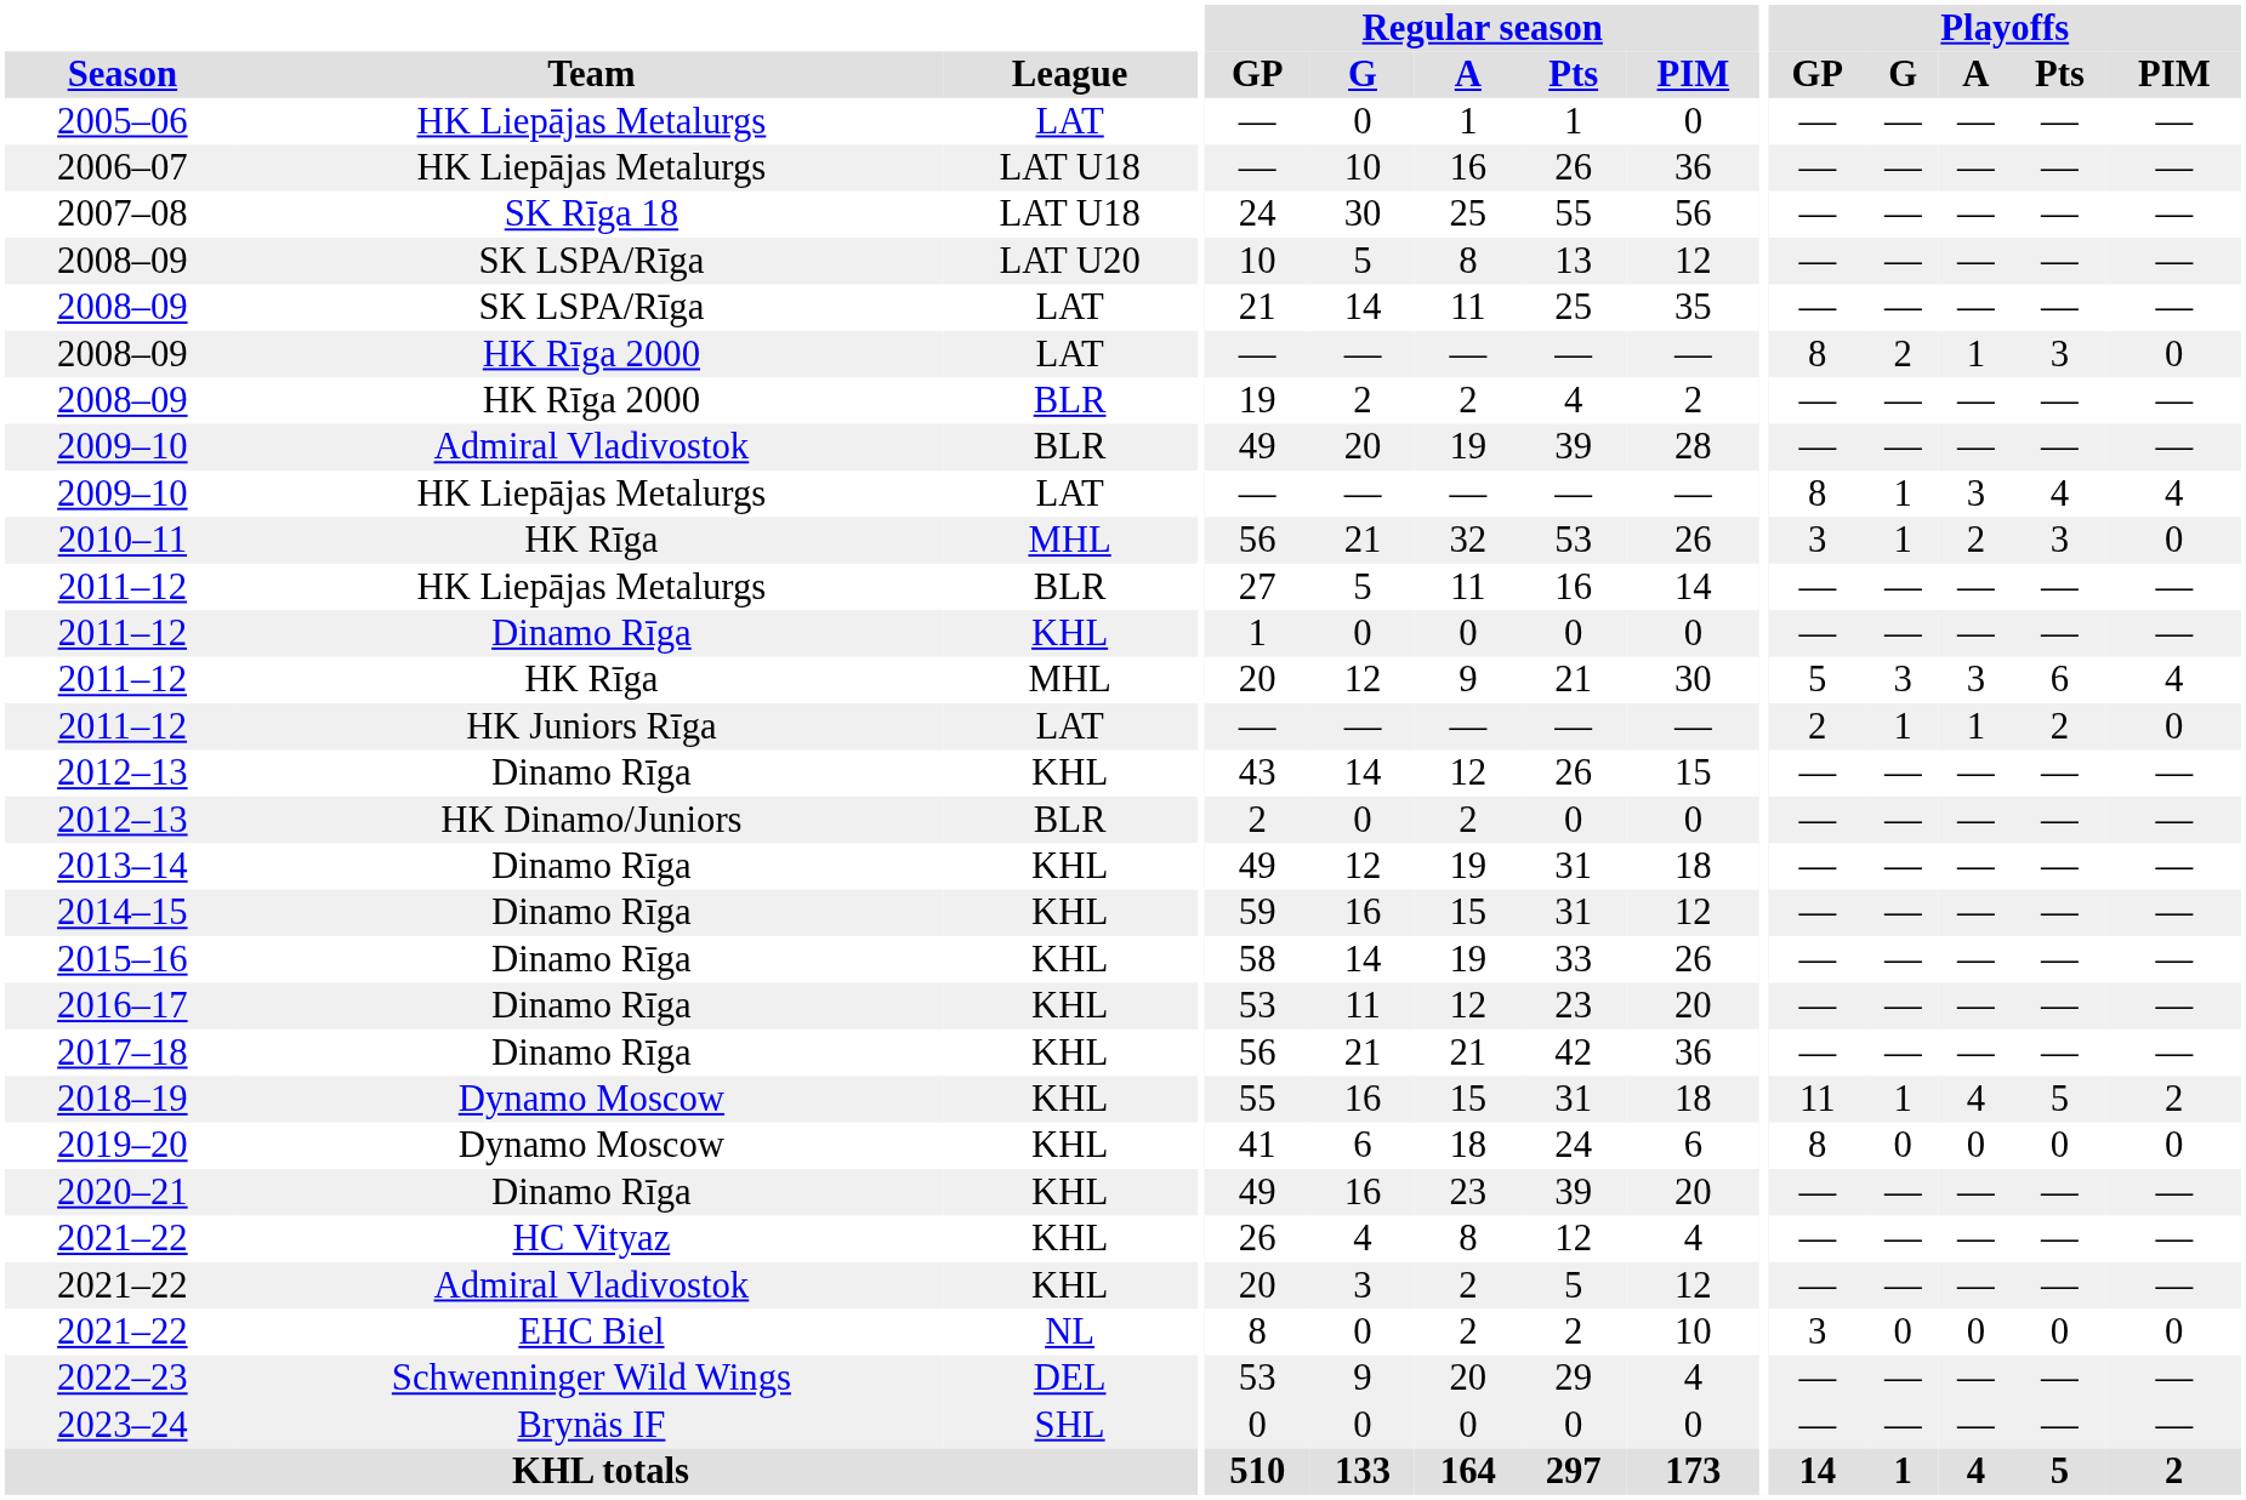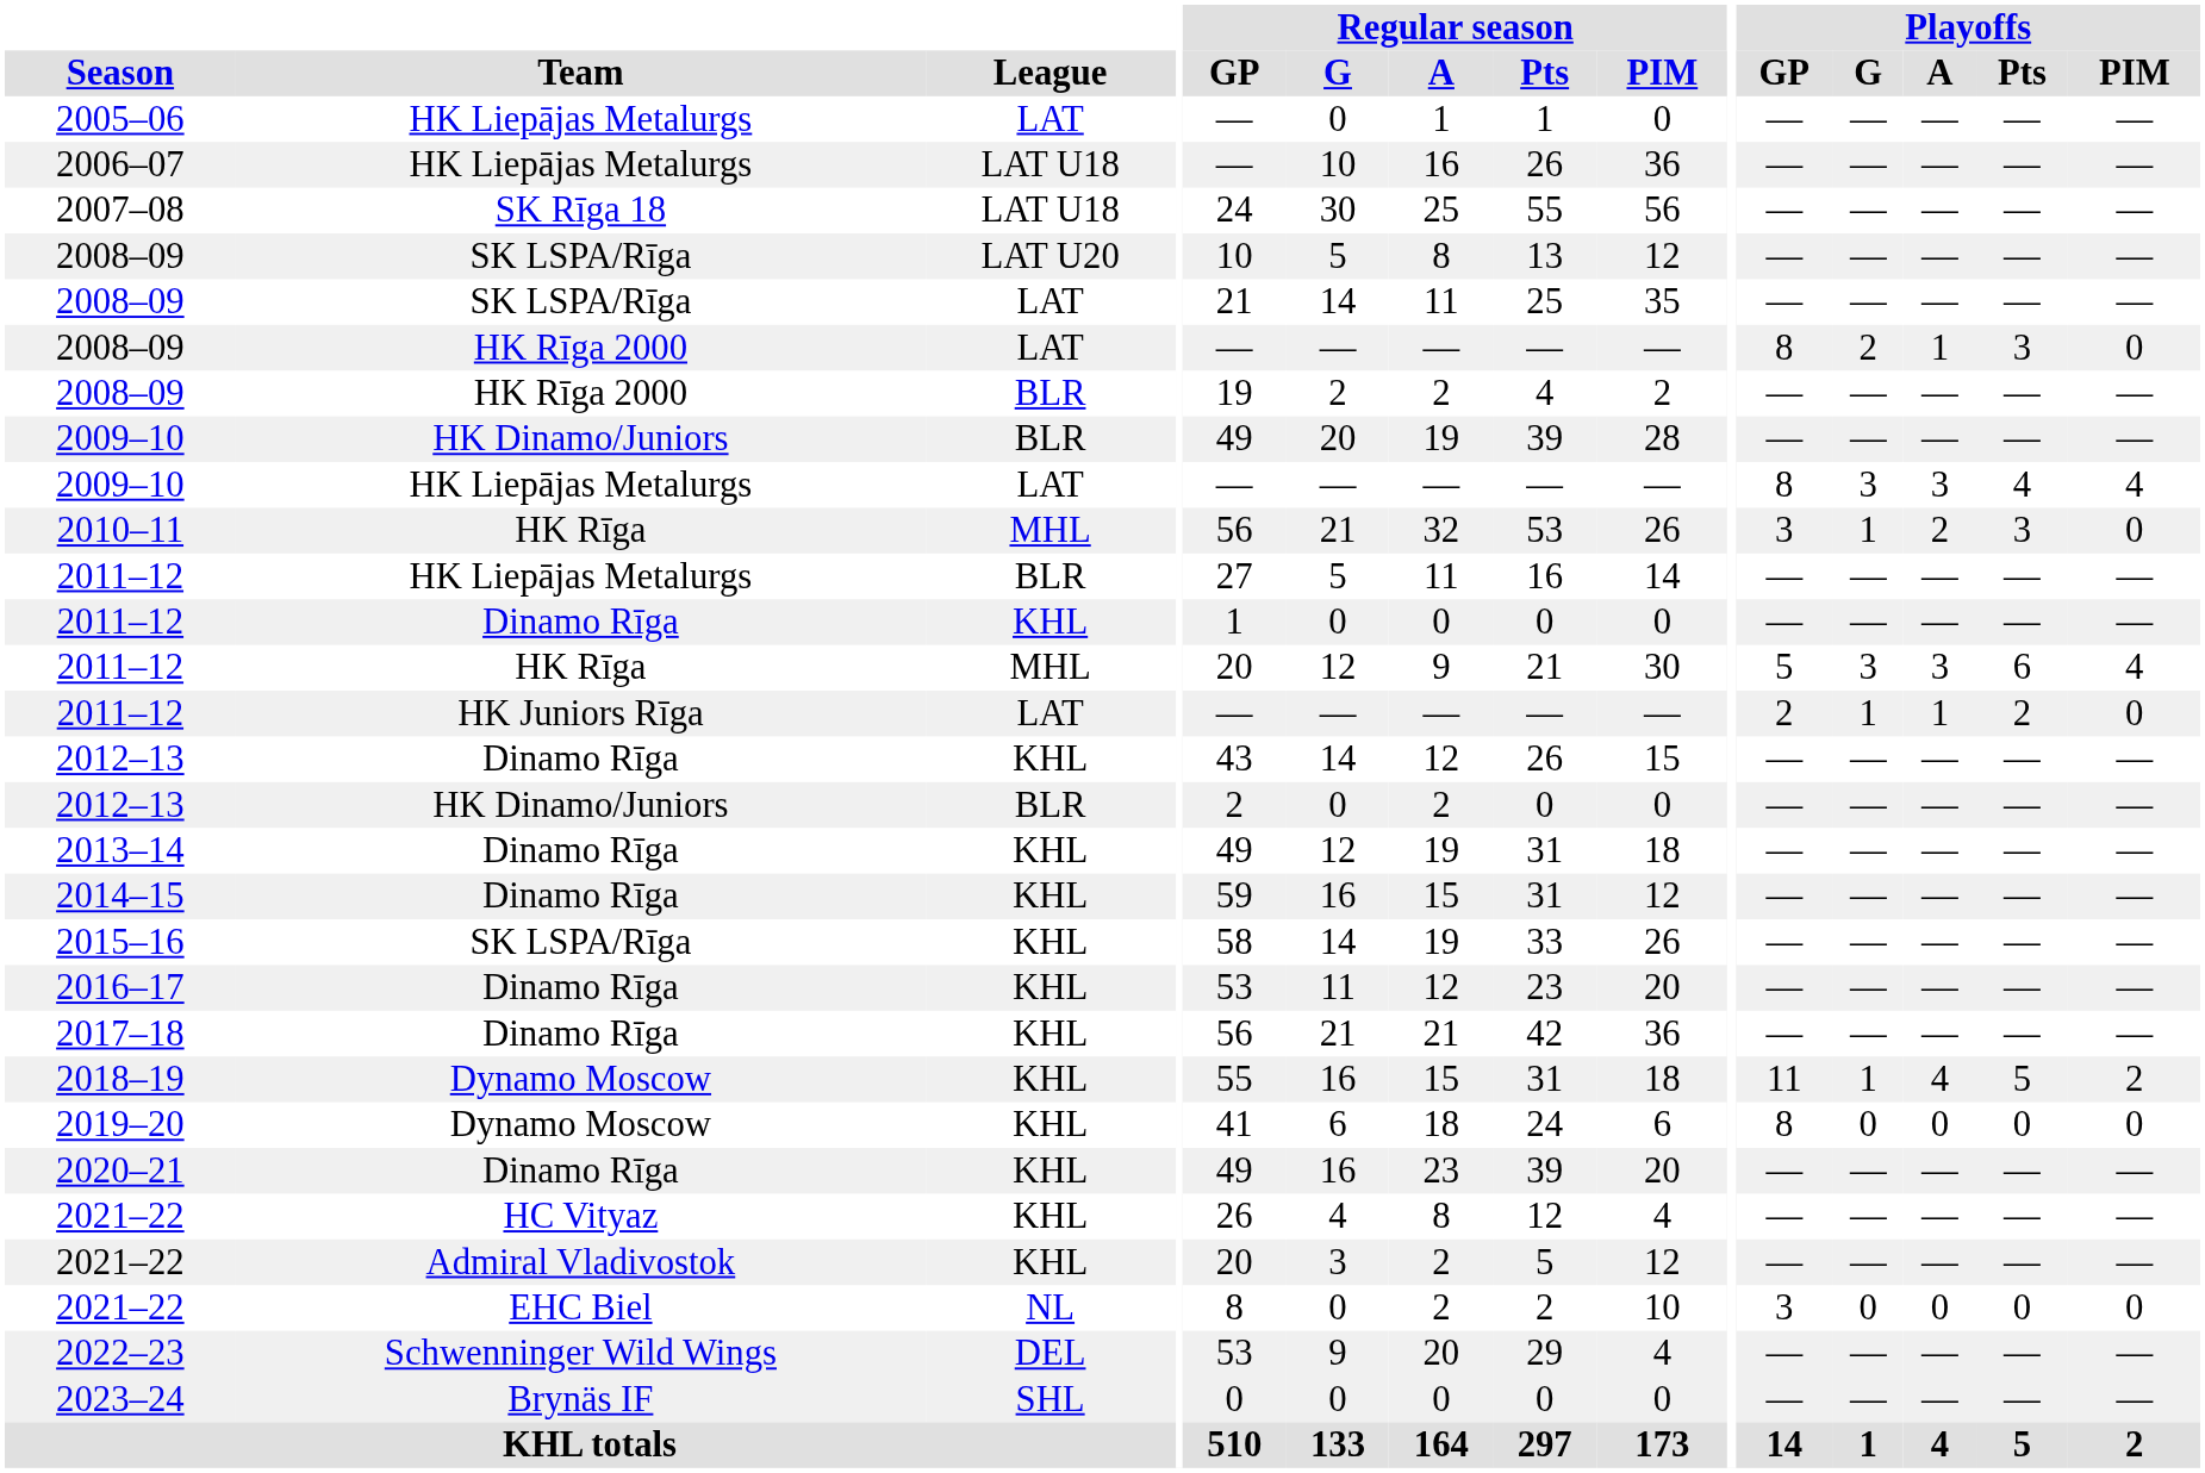2009–10 / BLR | Team: Admiral Vladivostok -> HK Dinamo/Juniors
2009–10 / LAT | Playoffs / G: 1 -> 3
2015–16 | Team: Dinamo Rīga -> SK LSPA/Rīga
